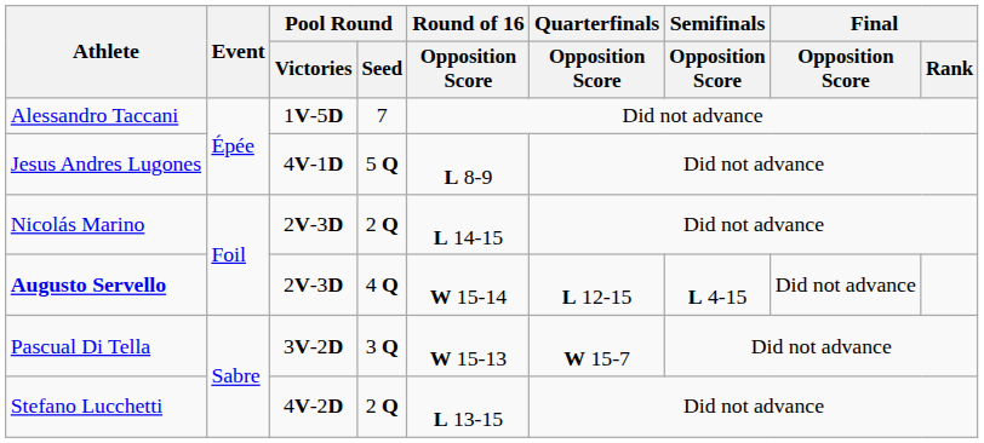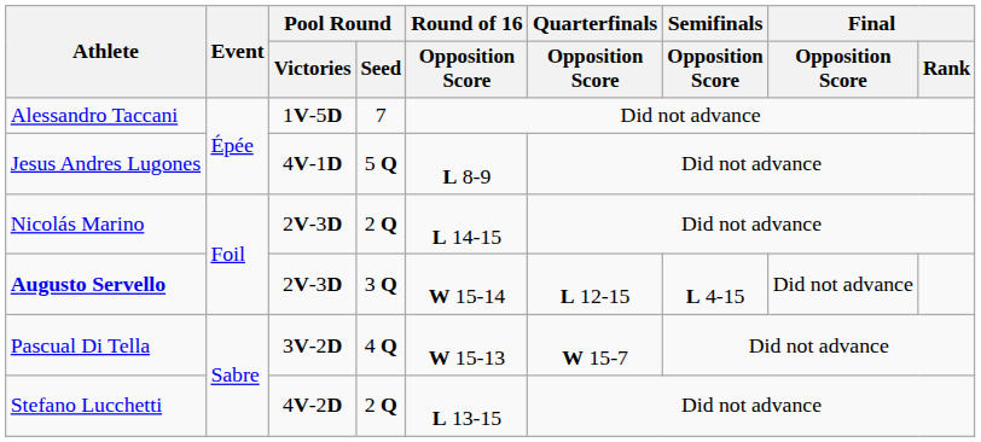Augusto Servello | Pool Round / Seed: 4 Q -> 3 Q
Pascual Di Tella | Pool Round / Seed: 3 Q -> 4 Q
